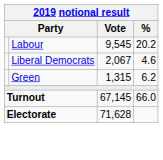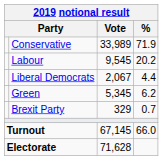+ row: Conservative | 33,989 | 71.9
Liberal Democrats | %: 4.6 -> 4.4
Green | Vote: 1,315 -> 5,345
+ row: Brexit Party | 329 | 0.7
